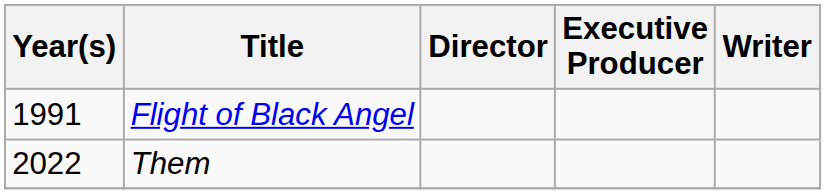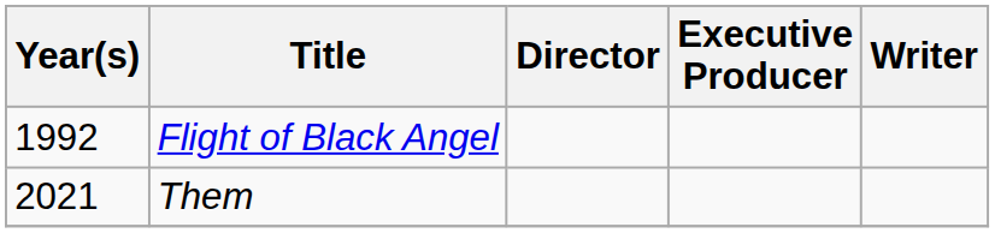Flight of Black Angel | Year(s): 1991 -> 1992
Them | Year(s): 2022 -> 2021
